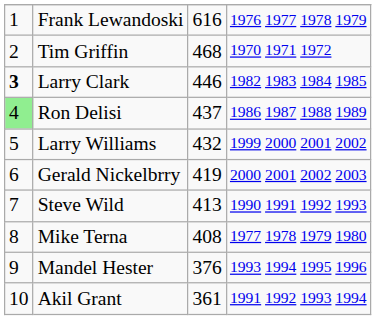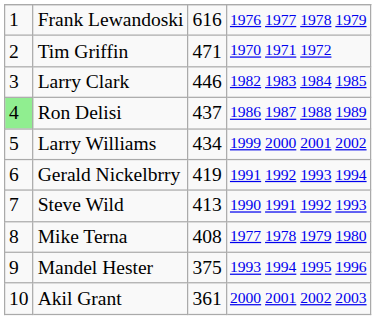Tim Griffin | column 3: 468 -> 471
Larry Clark | column 1: bold -> normal
Larry Williams | column 3: 432 -> 434
Gerald Nickelbrry | column 4: 2000 2001 2002 2003 -> 1991 1992 1993 1994
Mandel Hester | column 3: 376 -> 375
Akil Grant | column 4: 1991 1992 1993 1994 -> 2000 2001 2002 2003
